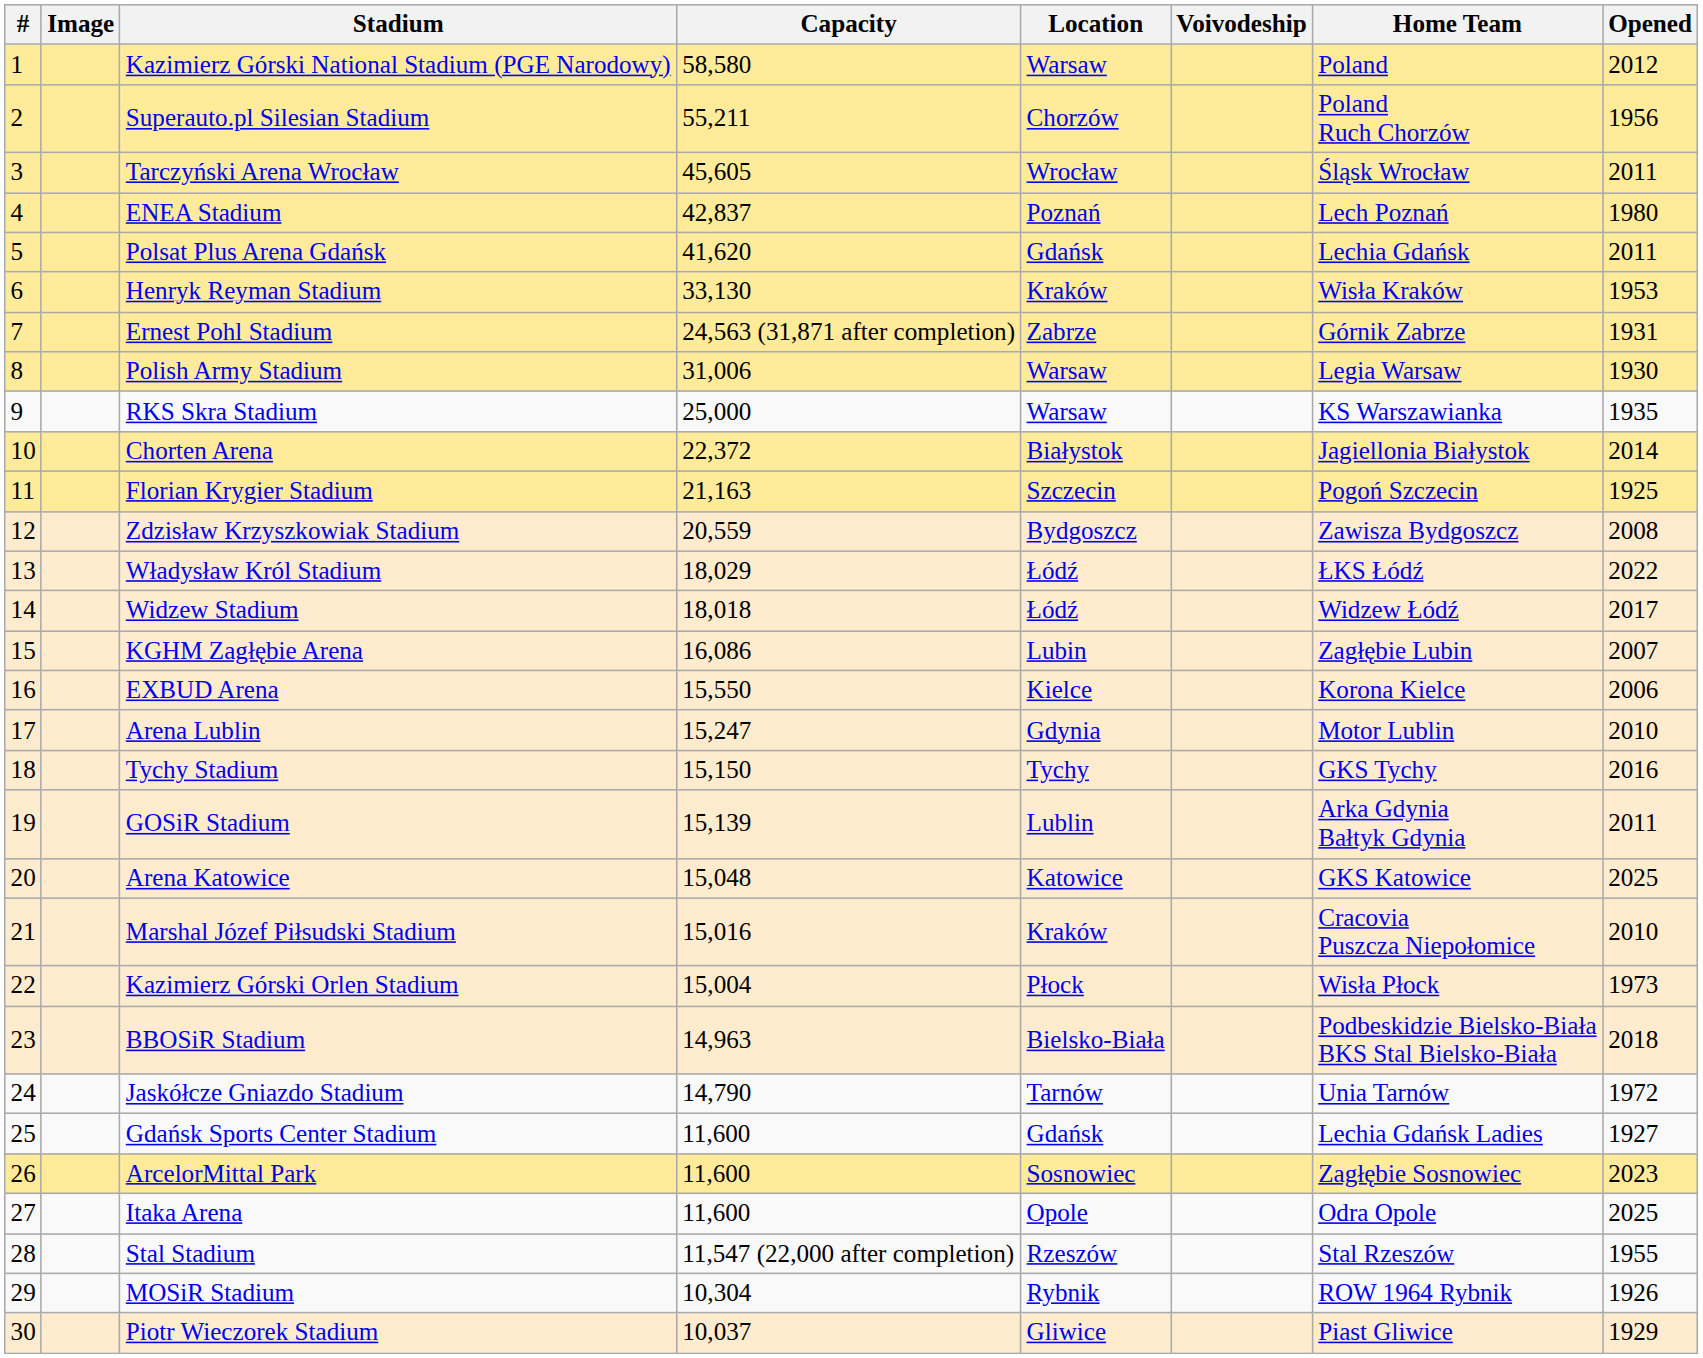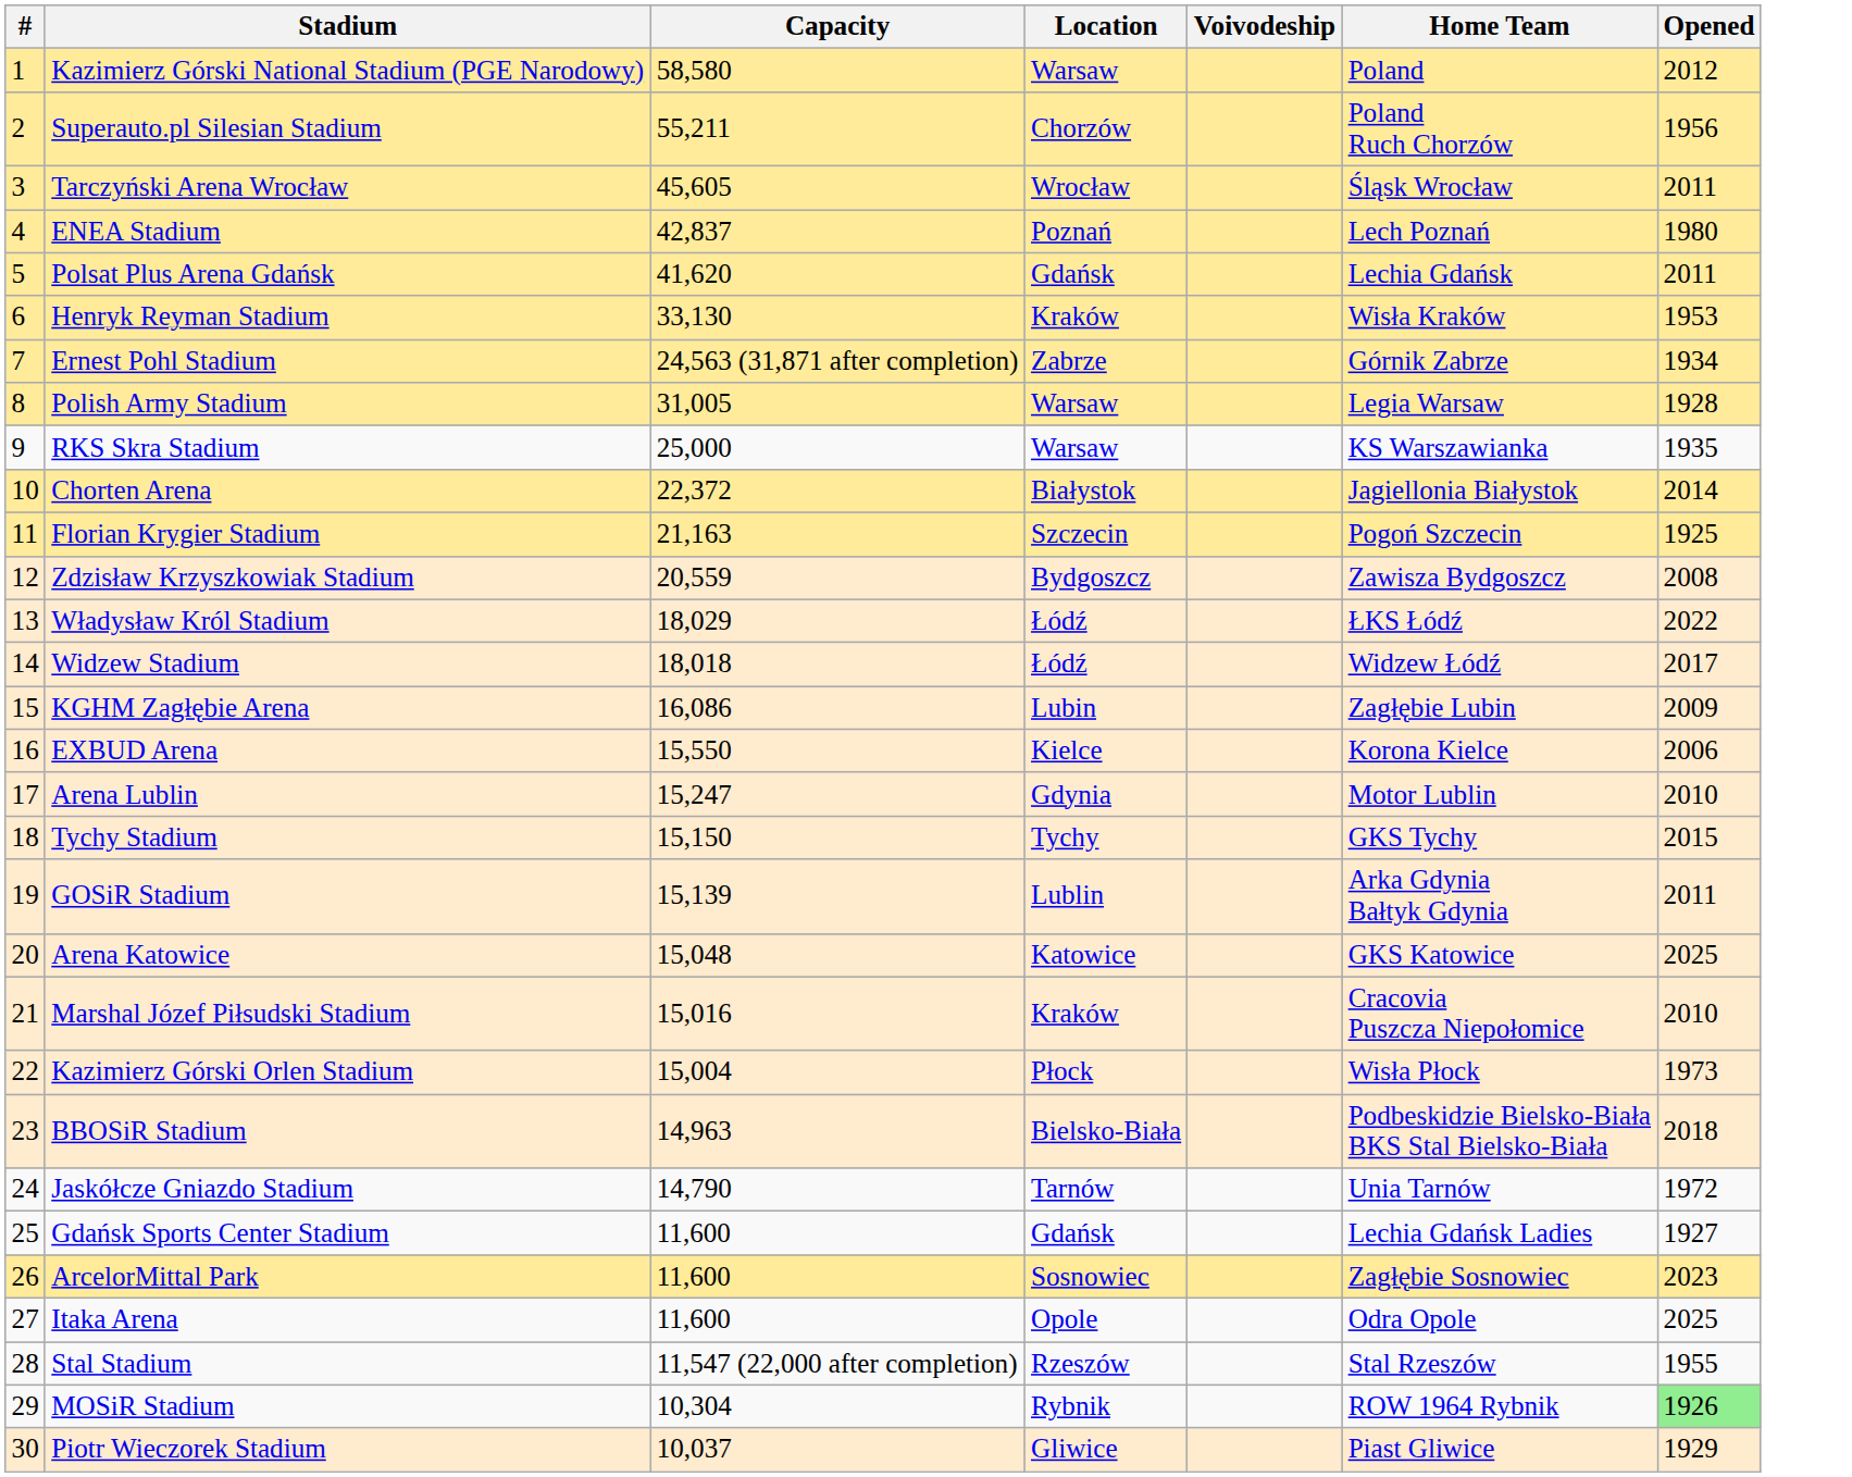- column: Image
Ernest Pohl Stadium | Opened: 1931 -> 1934
Polish Army Stadium | Capacity: 31,006 -> 31,005
Polish Army Stadium | Opened: 1930 -> 1928
KGHM Zagłębie Arena | Opened: 2007 -> 2009
Tychy Stadium | Opened: 2016 -> 2015
MOSiR Stadium | Opened: no background -> lightgreen background
